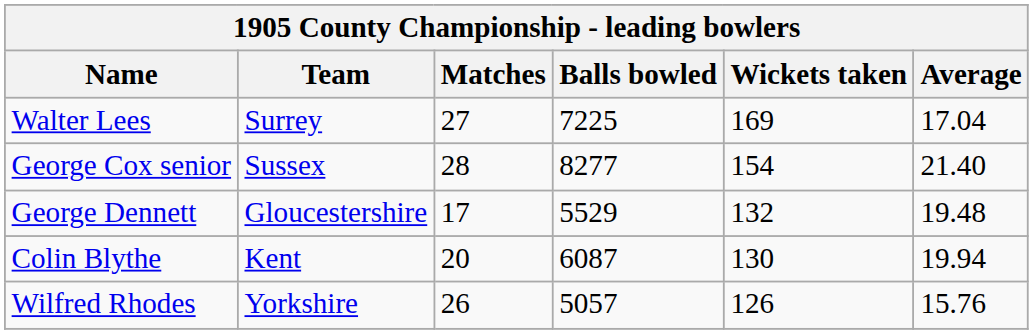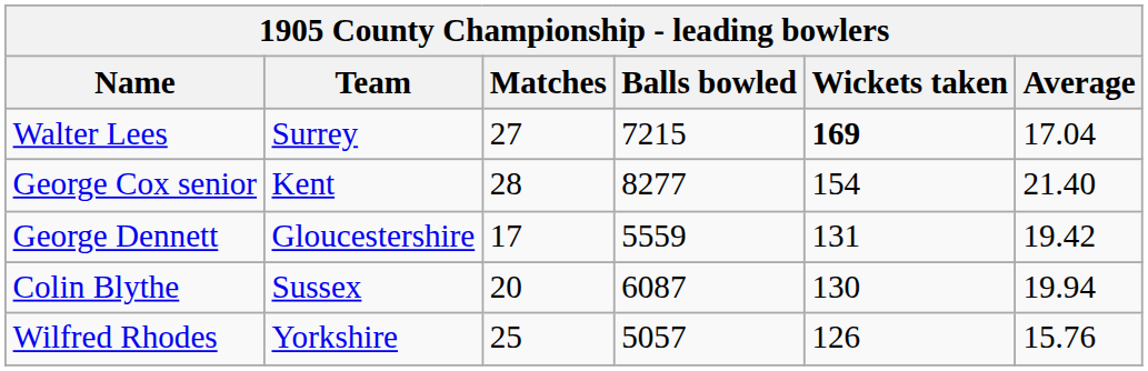Walter Lees | Balls bowled: 7225 -> 7215
Walter Lees | Wickets taken: normal -> bold
George Cox senior | Team: Sussex -> Kent
George Dennett | Balls bowled: 5529 -> 5559
George Dennett | Wickets taken: 132 -> 131
George Dennett | Average: 19.48 -> 19.42
Colin Blythe | Team: Kent -> Sussex
Wilfred Rhodes | Matches: 26 -> 25
